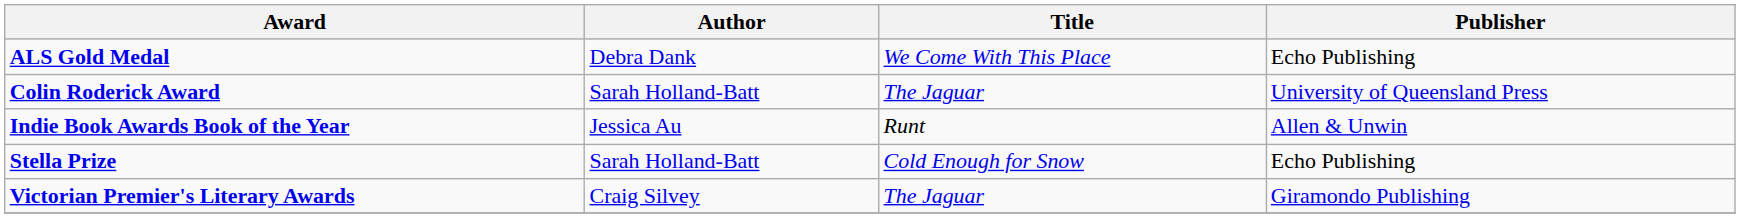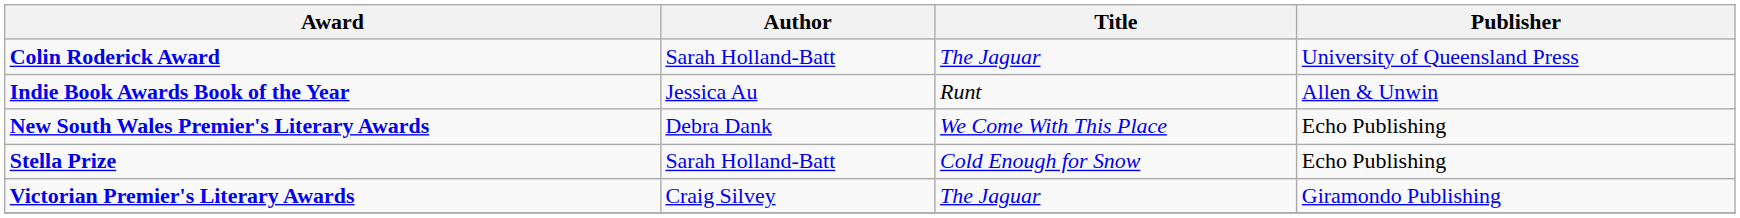- row: ALS Gold Medal | Debra Dank | We Come With This Place | Echo Publishing
+ row: New South Wales Premier's Literary Awards | Debra Dank | We Come With This Place | Echo Publishing
